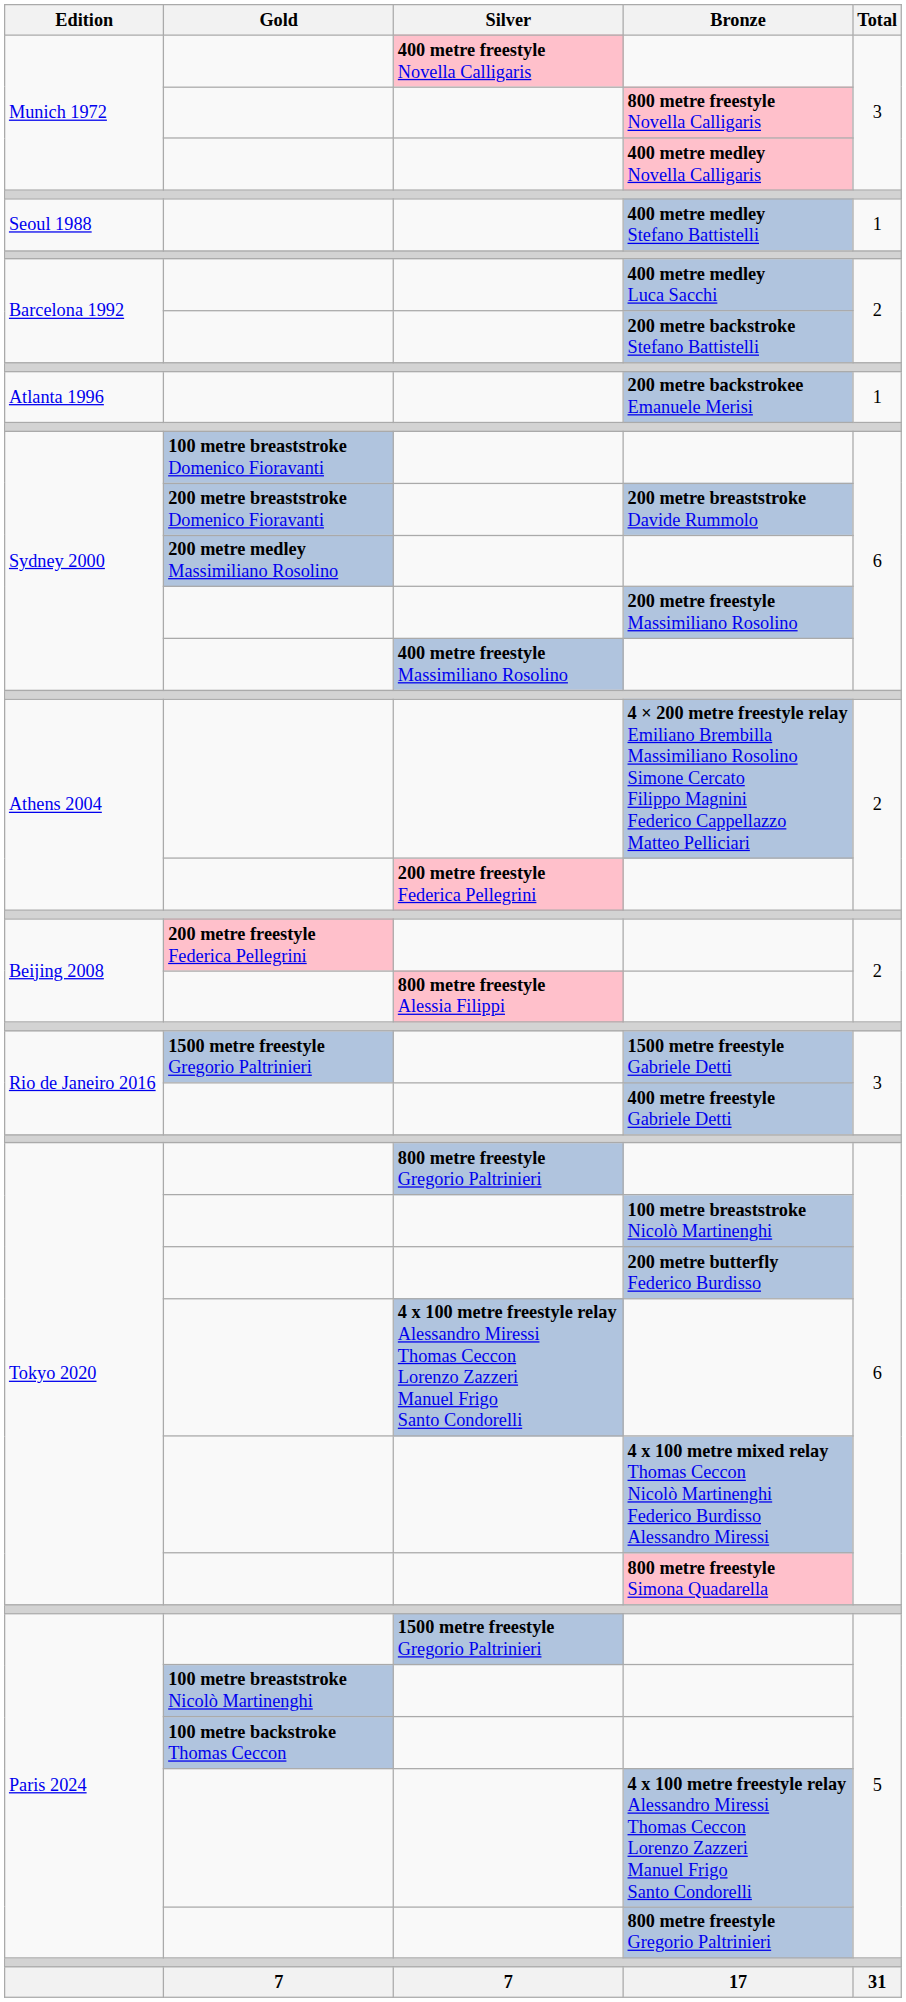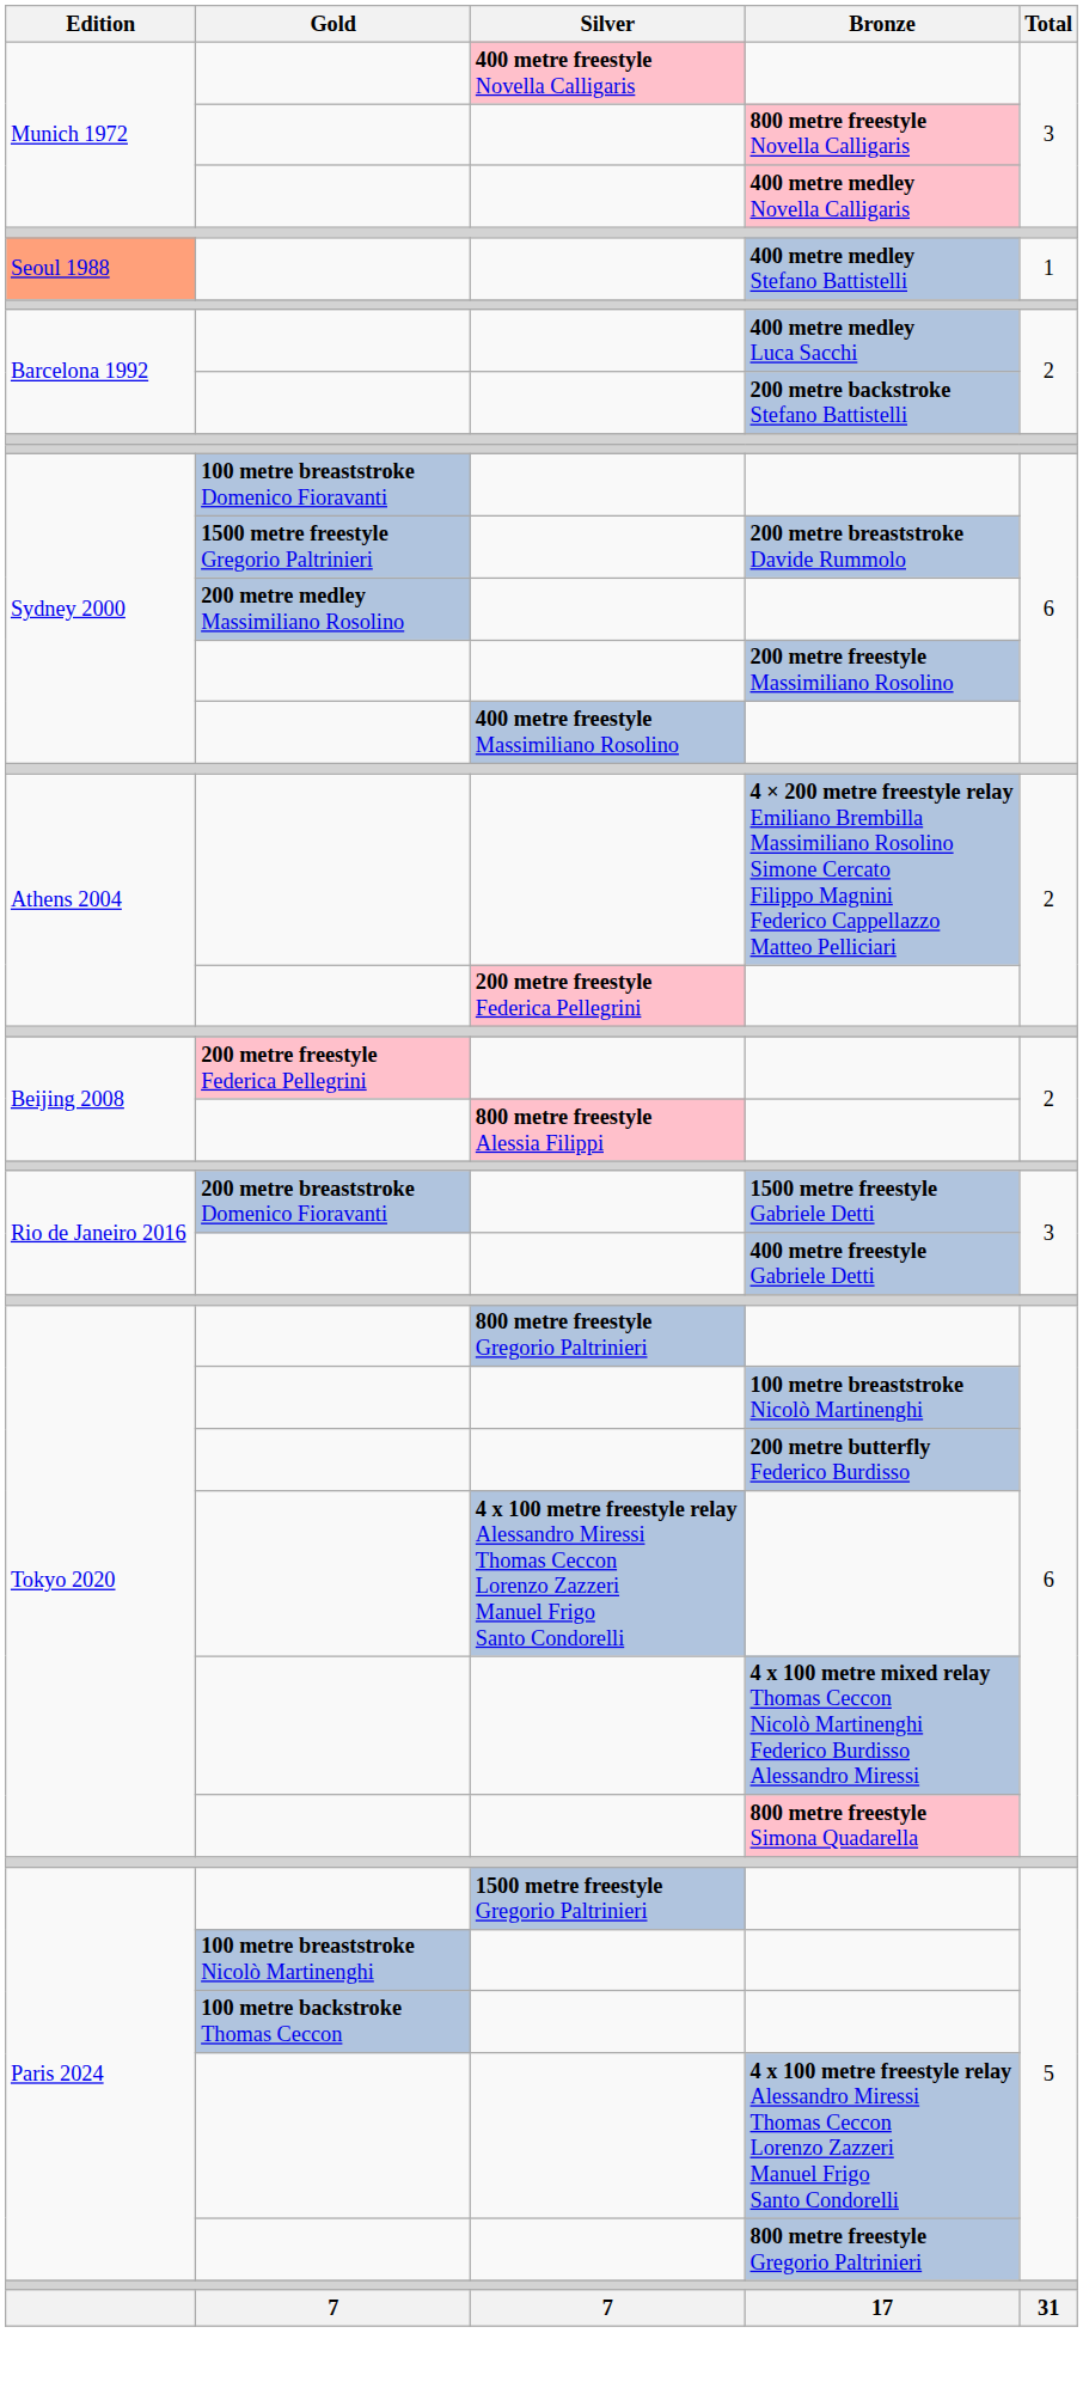400 metre medley Stefano Battistelli | Edition: no background -> lightsalmon background
- row: Atlanta 1996 | 200 metre backstrokee Emanuele Merisi | 1
200 metre breaststroke Davide Rummolo | Gold: 200 metre breaststroke Domenico Fioravanti -> 1500 metre freestyle Gregorio Paltrinieri
1500 metre freestyle Gabriele Detti | Gold: 1500 metre freestyle Gregorio Paltrinieri -> 200 metre breaststroke Domenico Fioravanti
